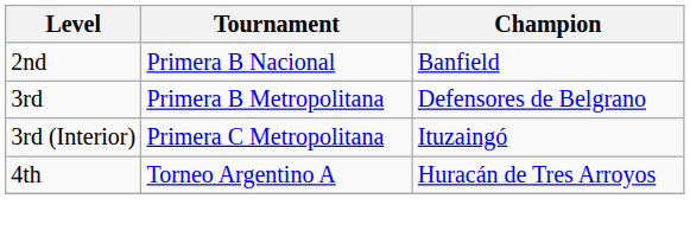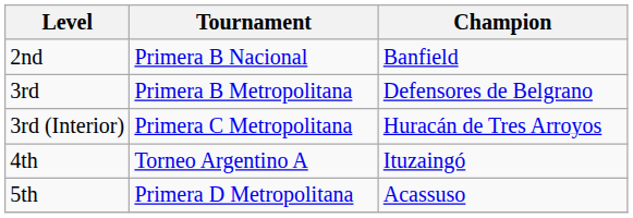3rd (Interior) | Champion: Ituzaingó -> Huracán de Tres Arroyos
4th | Champion: Huracán de Tres Arroyos -> Ituzaingó
+ row: 5th | Primera D Metropolitana | Acassuso
